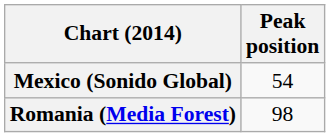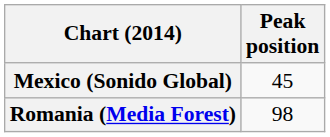Mexico (Sonido Global) | Peak position: 54 -> 45
